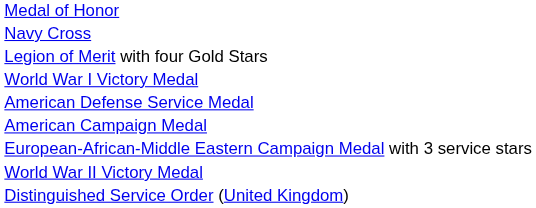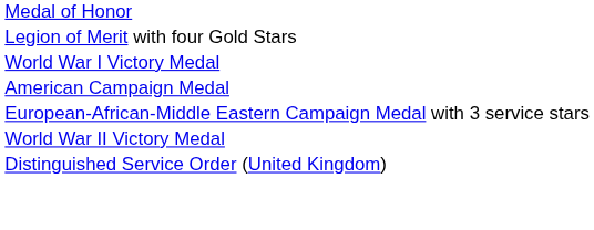- row: Navy Cross
- row: American Defense Service Medal
